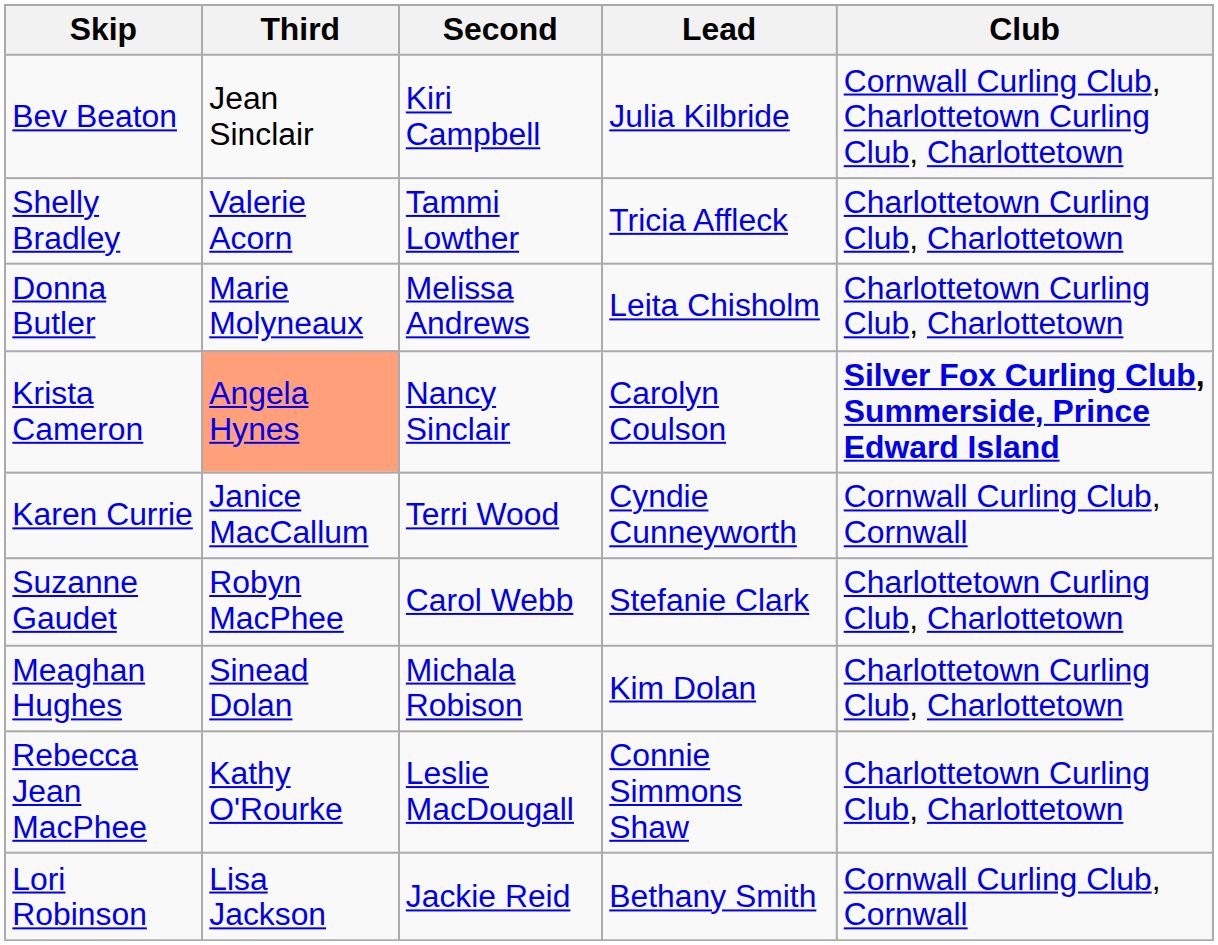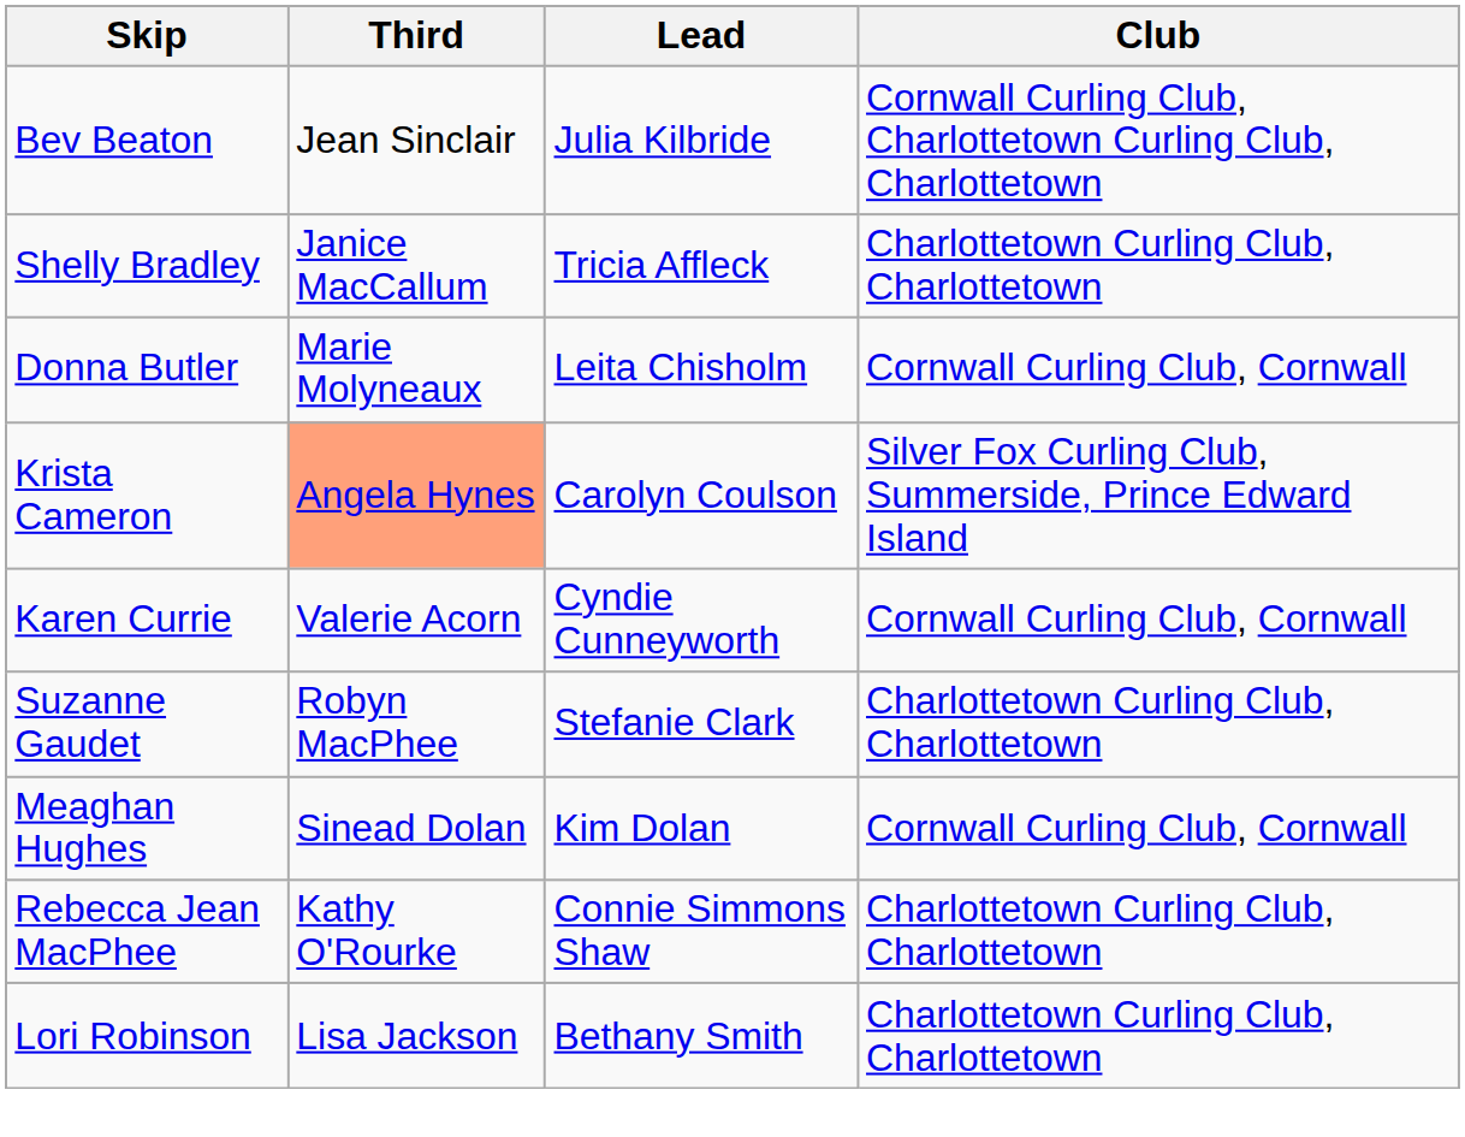- column: Second | Kiri Campbell | Tammi Lowther | Melissa Andrews | Nancy Sinclair | Terri Wood | Carol Webb | Michala Robison | Leslie MacDougall | Jackie Reid
Shelly Bradley | Third: Valerie Acorn -> Janice MacCallum
Donna Butler | Club: Charlottetown Curling Club, Charlottetown -> Cornwall Curling Club, Cornwall
Krista Cameron | Club: bold -> normal
Karen Currie | Third: Janice MacCallum -> Valerie Acorn
Meaghan Hughes | Club: Charlottetown Curling Club, Charlottetown -> Cornwall Curling Club, Cornwall
Lori Robinson | Club: Cornwall Curling Club, Cornwall -> Charlottetown Curling Club, Charlottetown
